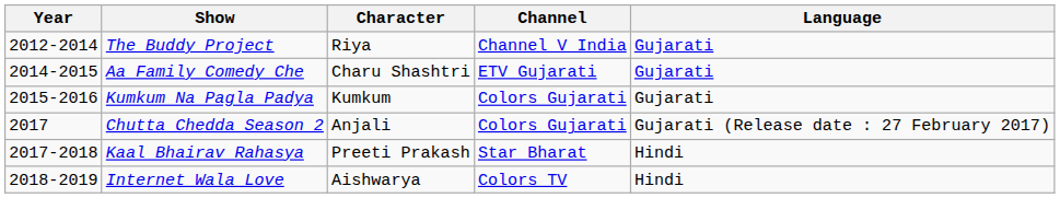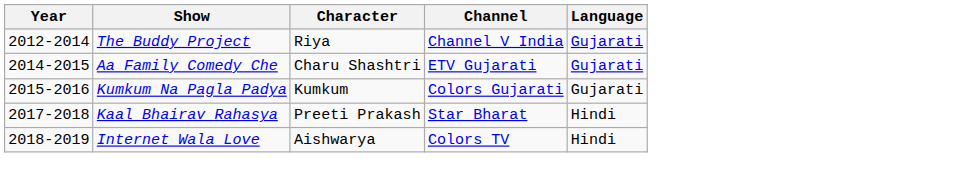- row: 2017 | Chutta Chedda Season 2 | Anjali | Colors Gujarati | Gujarati (Release date : 27 February 2017)
